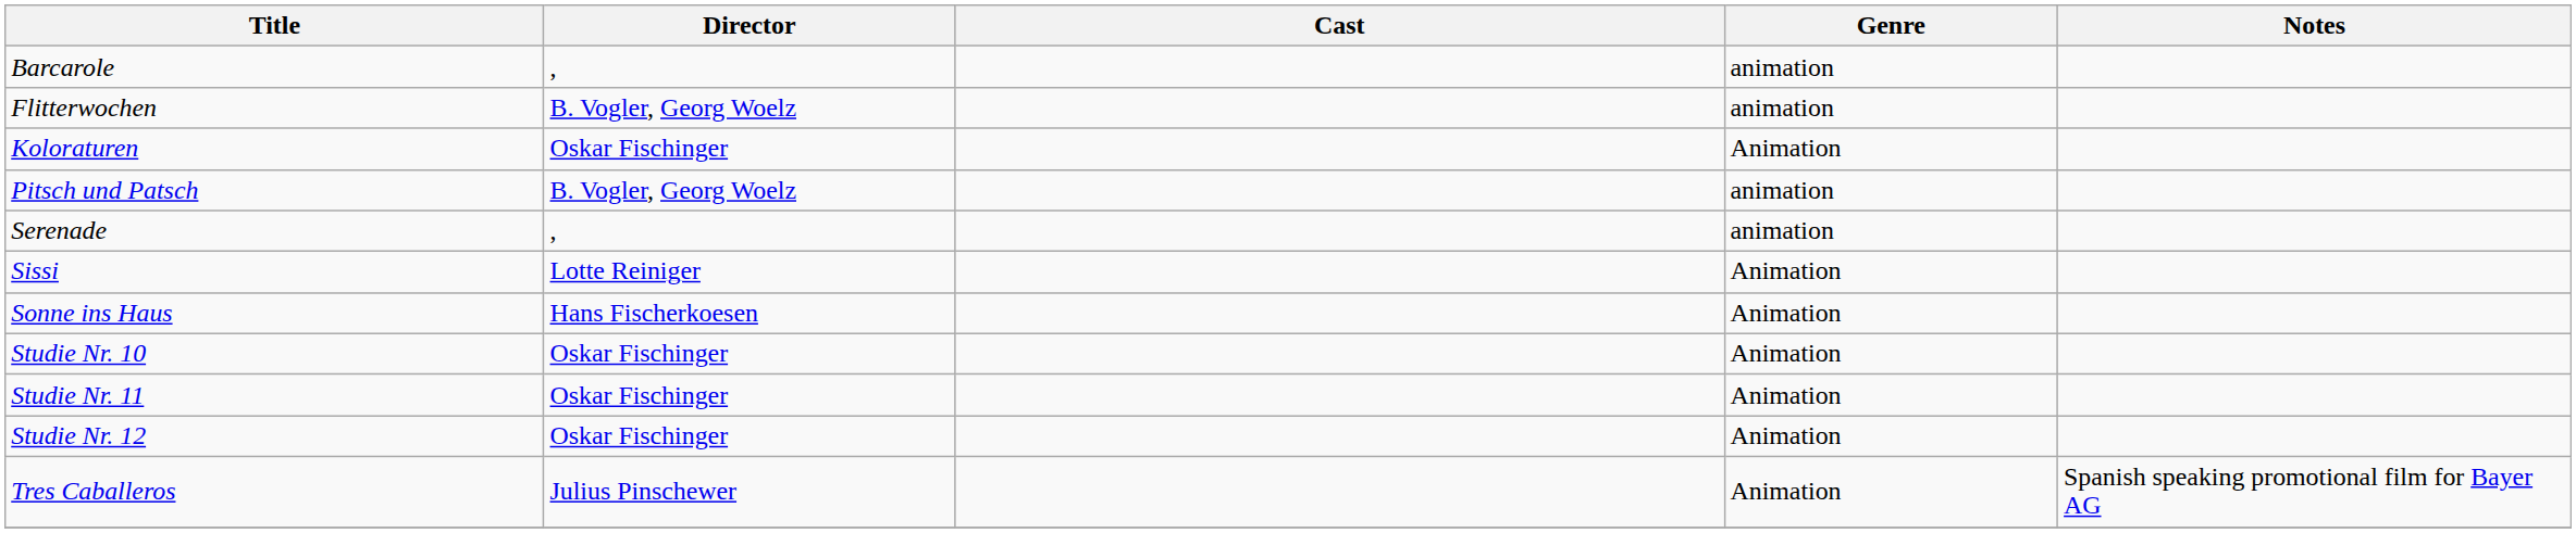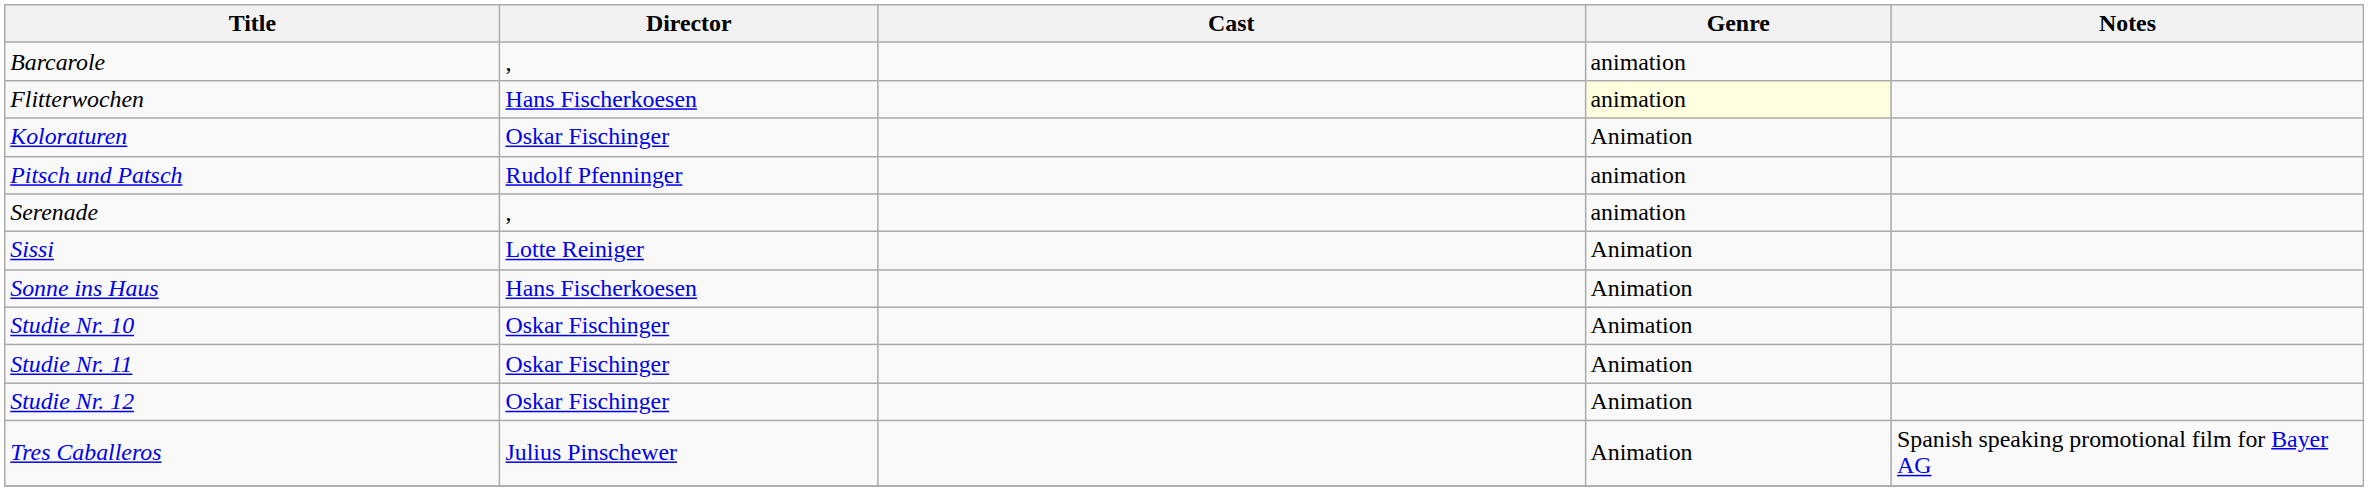Flitterwochen | Director: B. Vogler, Georg Woelz -> Hans Fischerkoesen
Flitterwochen | Genre: no background -> lightyellow background
Pitsch und Patsch | Director: B. Vogler, Georg Woelz -> Rudolf Pfenninger
